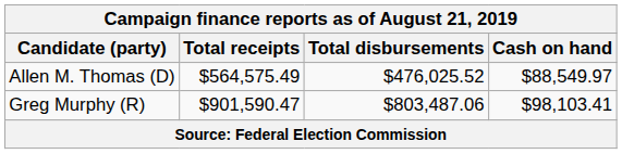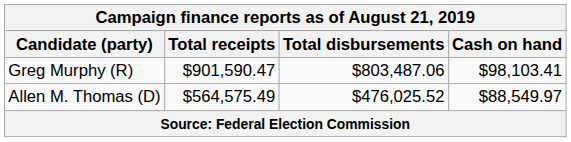rows swapped: Greg Murphy (R) <-> Allen M. Thomas (D)
